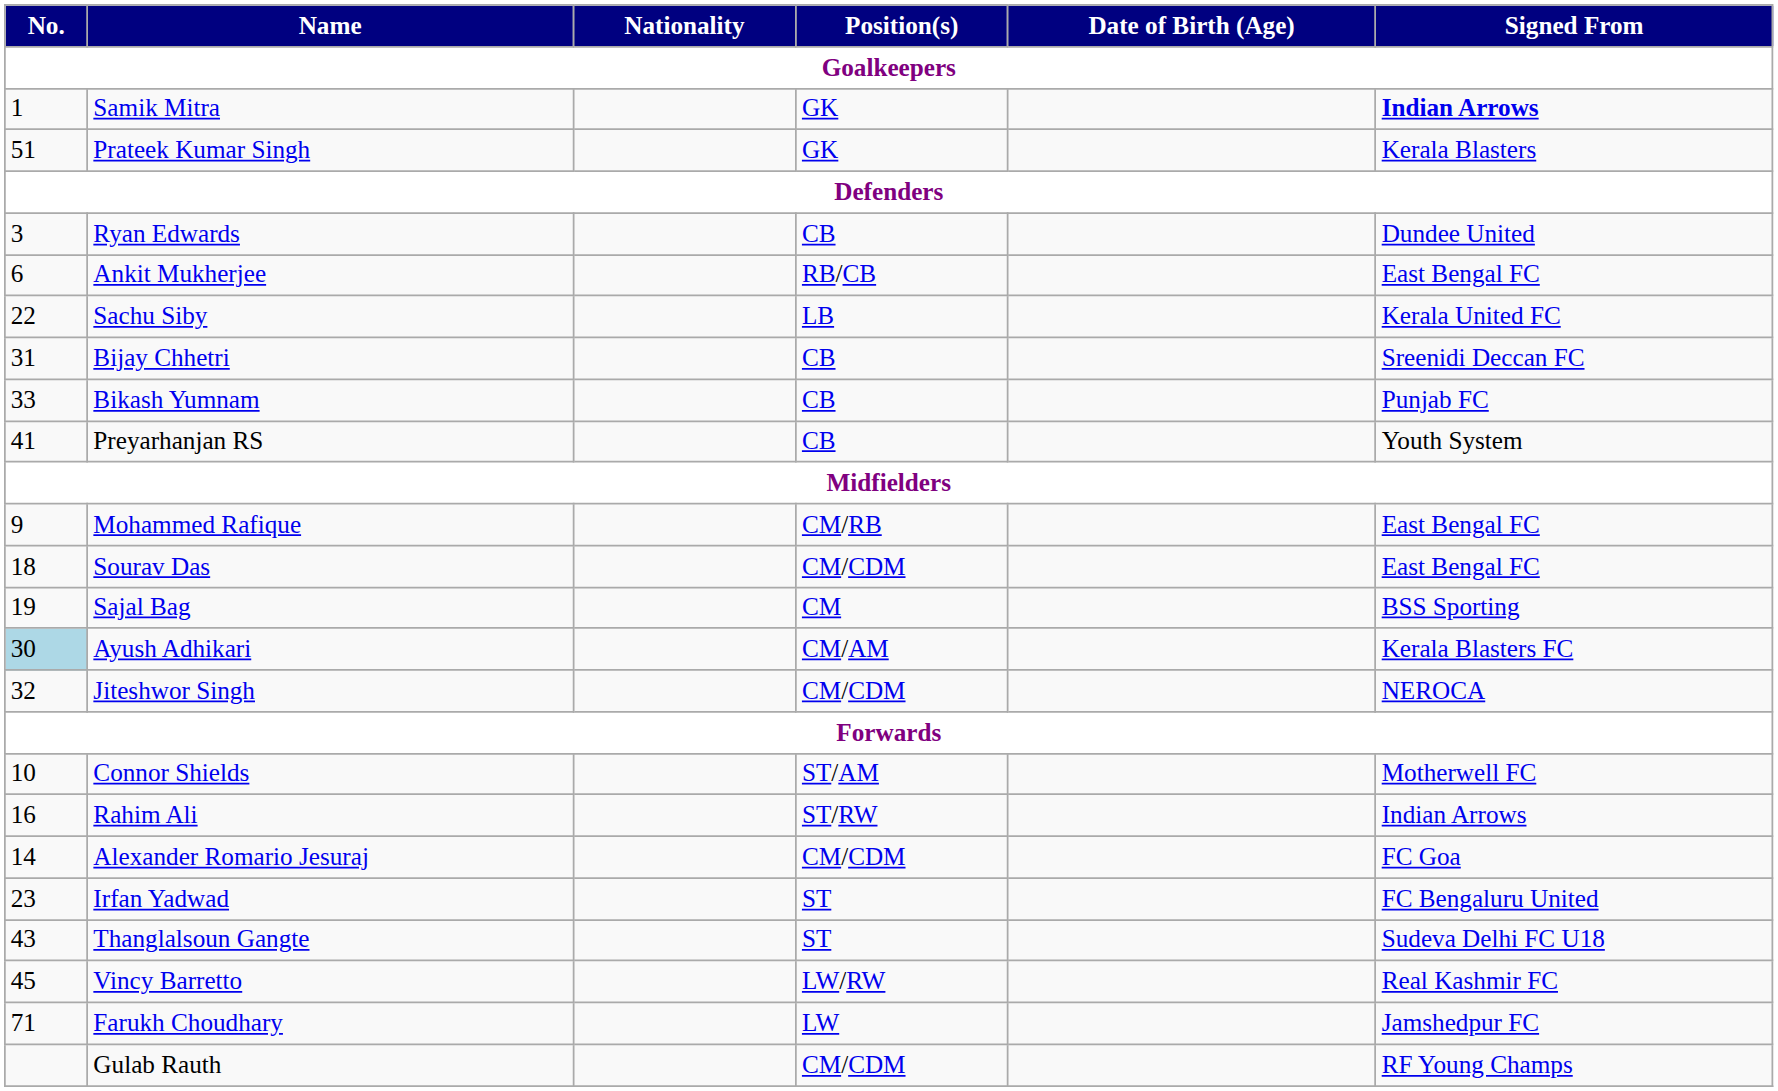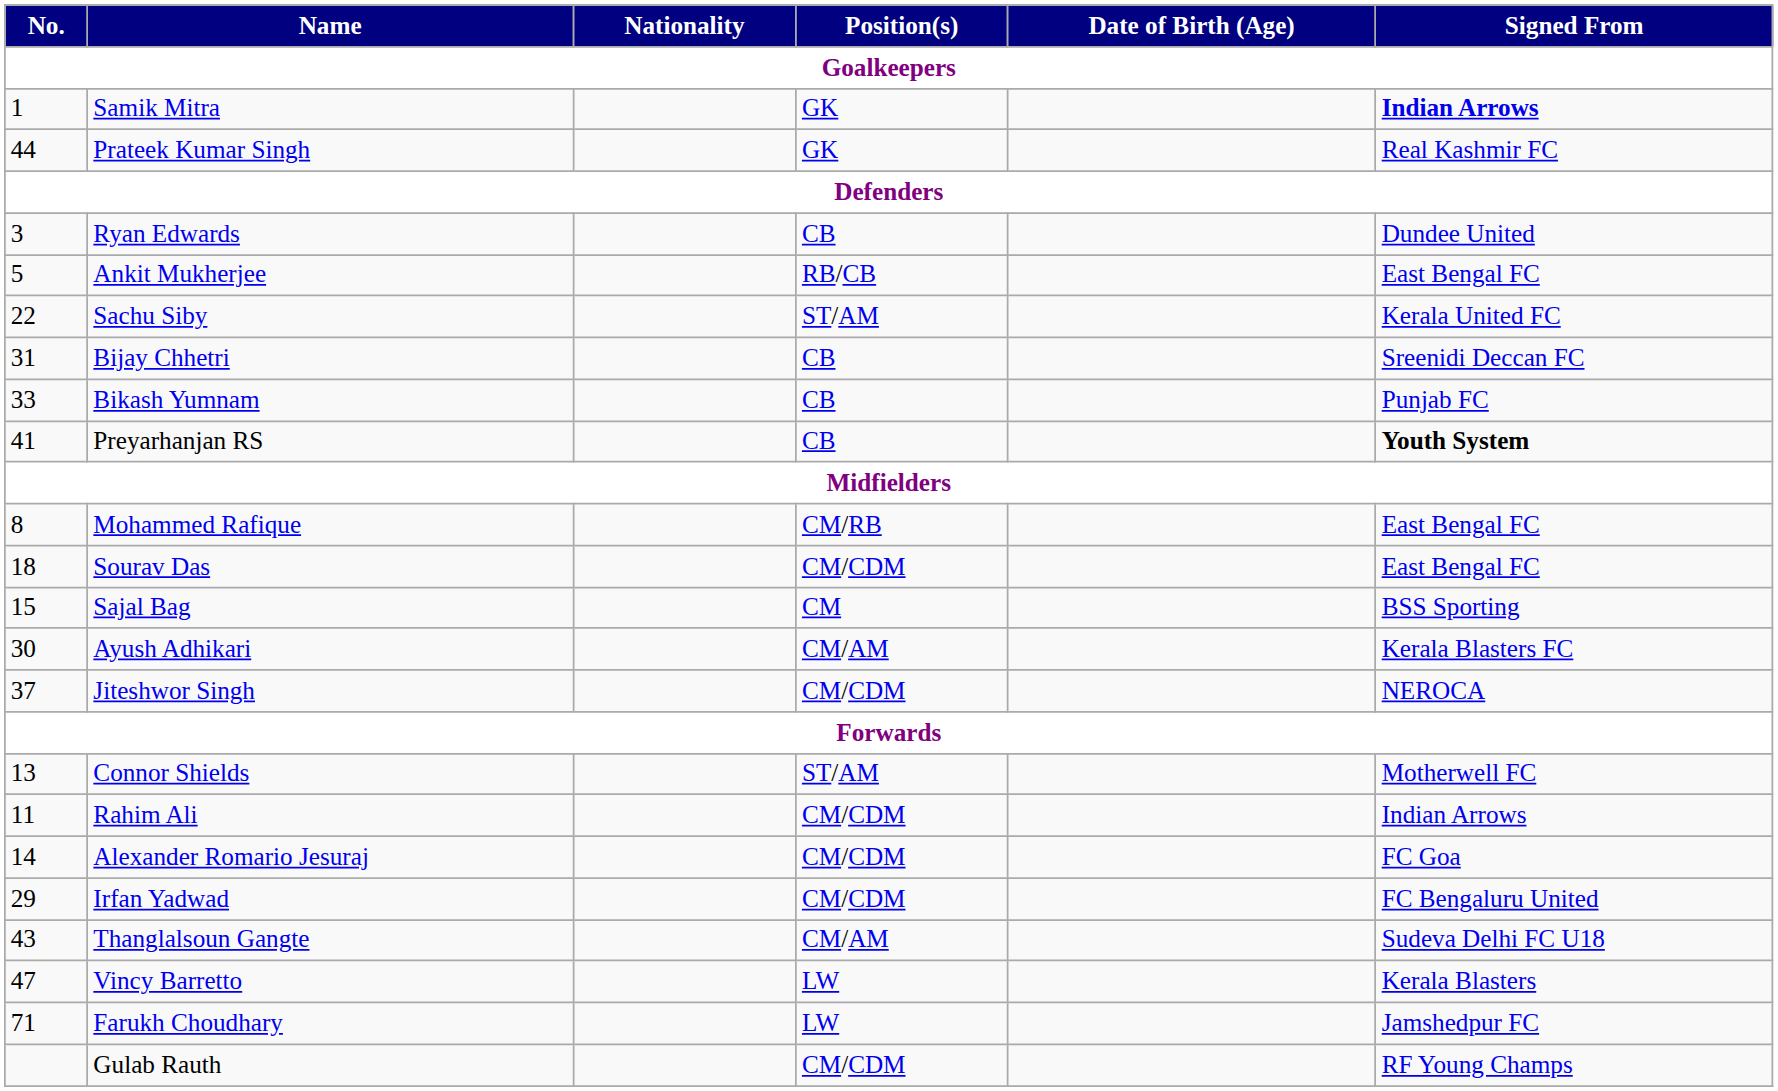Prateek Kumar Singh | No.: 51 -> 44
Prateek Kumar Singh | Signed From: Kerala Blasters -> Real Kashmir FC
Ankit Mukherjee | No.: 6 -> 5
Sachu Siby | Position(s): LB -> ST/AM
Preyarhanjan RS | Signed From: normal -> bold
Mohammed Rafique | No.: 9 -> 8
Sajal Bag | No.: 19 -> 15
Ayush Adhikari | No.: lightblue background -> no background
Jiteshwor Singh | No.: 32 -> 37
Connor Shields | No.: 10 -> 13
Rahim Ali | No.: 16 -> 11
Rahim Ali | Position(s): ST/RW -> CM/CDM
Irfan Yadwad | No.: 23 -> 29
Irfan Yadwad | Position(s): ST -> CM/CDM
Thanglalsoun Gangte | Position(s): ST -> CM/AM
Vincy Barretto | No.: 45 -> 47
Vincy Barretto | Position(s): LW/RW -> LW
Vincy Barretto | Signed From: Real Kashmir FC -> Kerala Blasters
